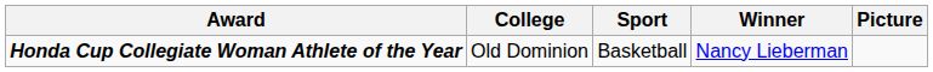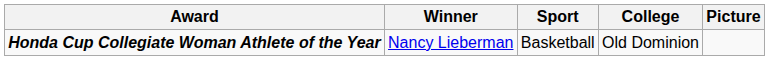columns swapped: Winner <-> College
